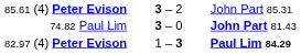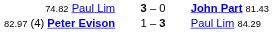- row: 85.61 (4) Peter Evison | 3 – 2 | John Part 85.31
82.97 (4) Peter Evison | column 3: bold -> normal
